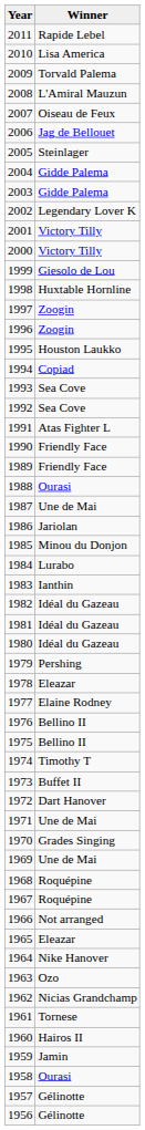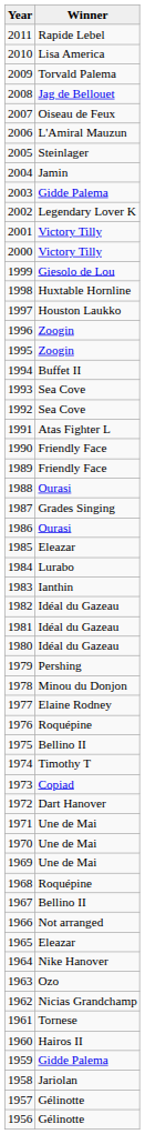2008 | Winner: L'Amiral Mauzun -> Jag de Bellouet
2006 | Winner: Jag de Bellouet -> L'Amiral Mauzun
2004 | Winner: Gidde Palema -> Jamin
1997 | Winner: Zoogin -> Houston Laukko
1995 | Winner: Houston Laukko -> Zoogin
1994 | Winner: Copiad -> Buffet II
1987 | Winner: Une de Mai -> Grades Singing
1986 | Winner: Jariolan -> Ourasi
1985 | Winner: Minou du Donjon -> Eleazar
1978 | Winner: Eleazar -> Minou du Donjon
1976 | Winner: Bellino II -> Roquépine
1973 | Winner: Buffet II -> Copiad
1970 | Winner: Grades Singing -> Une de Mai
1967 | Winner: Roquépine -> Bellino II
1959 | Winner: Jamin -> Gidde Palema
1958 | Winner: Ourasi -> Jariolan
